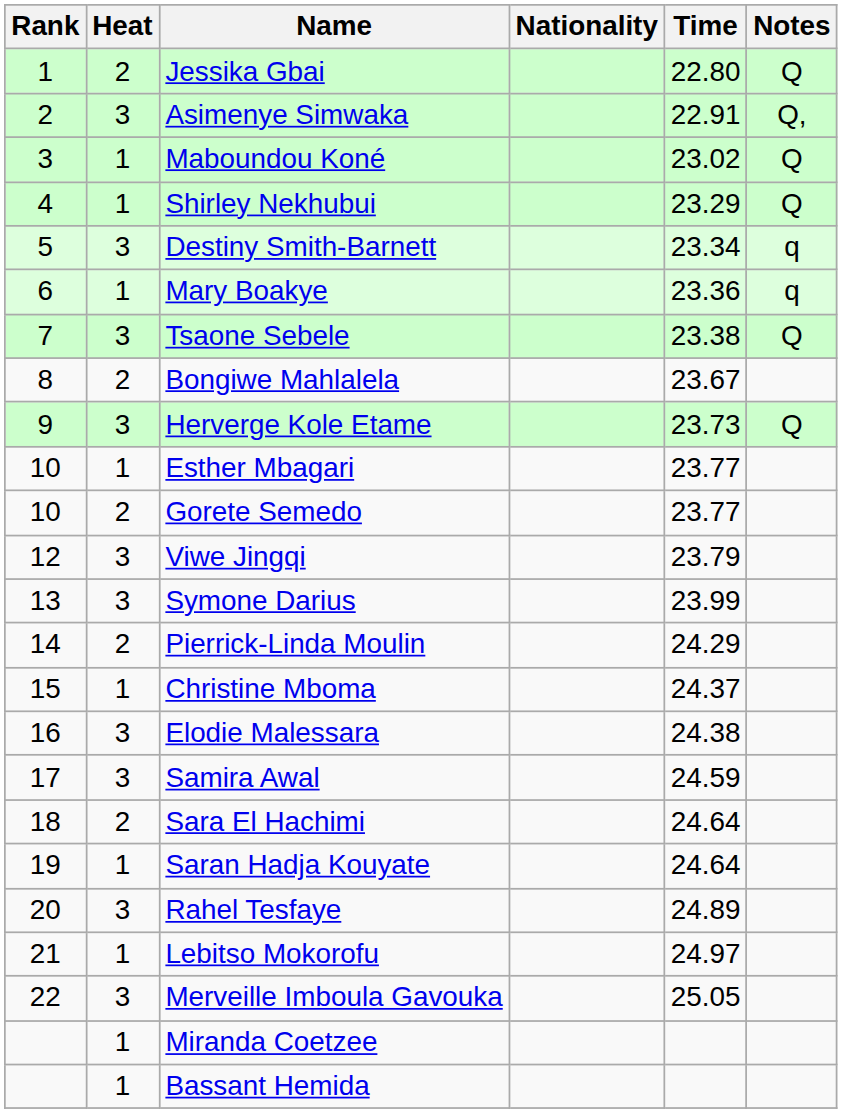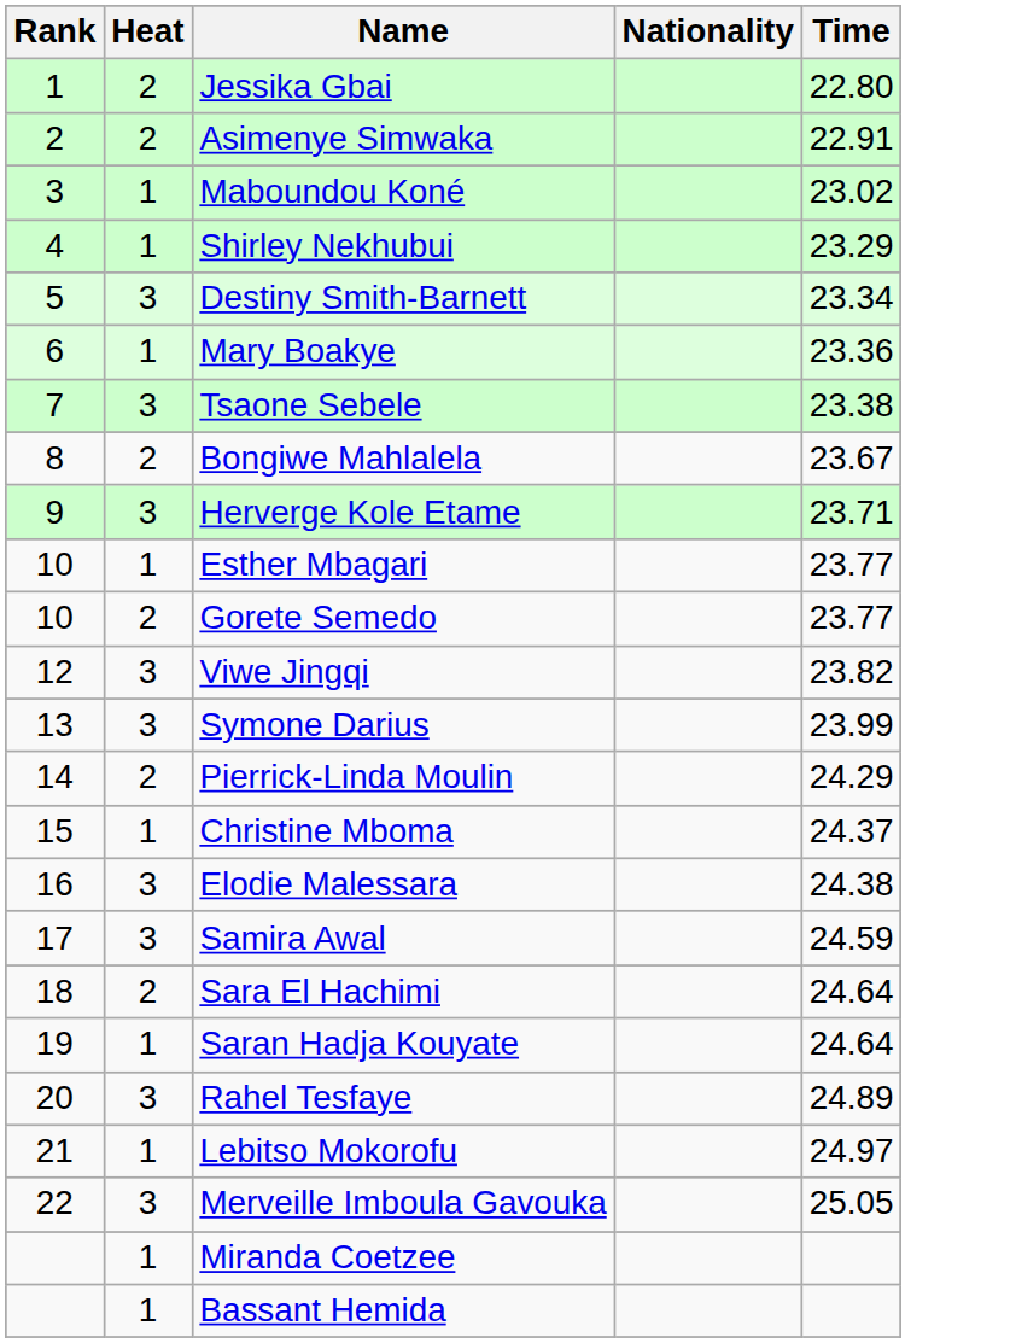- column: Notes | Q | Q, | Q | Q | q | q | Q | Q
Asimenye Simwaka | Heat: 3 -> 2
Herverge Kole Etame | Time: 23.73 -> 23.71
Viwe Jingqi | Time: 23.79 -> 23.82
